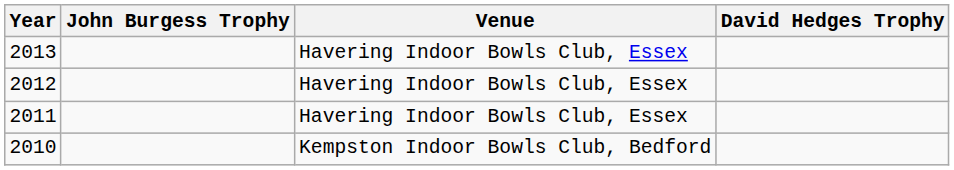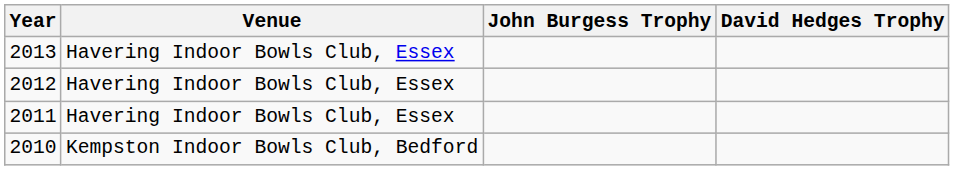columns swapped: Venue <-> John Burgess Trophy
